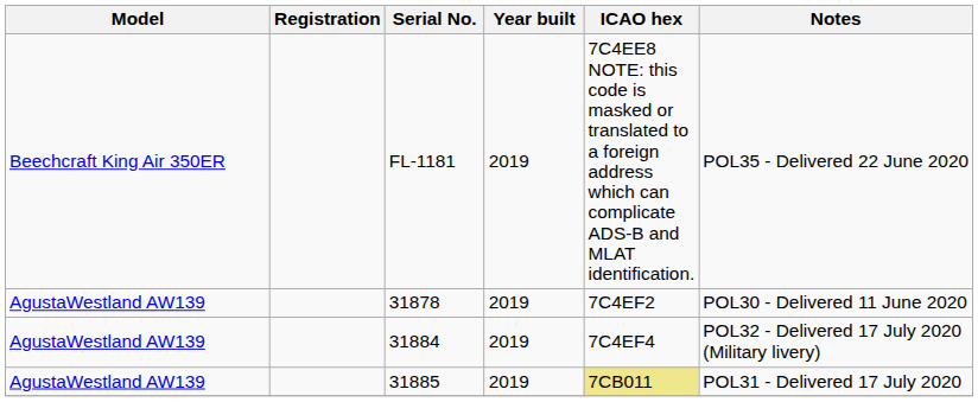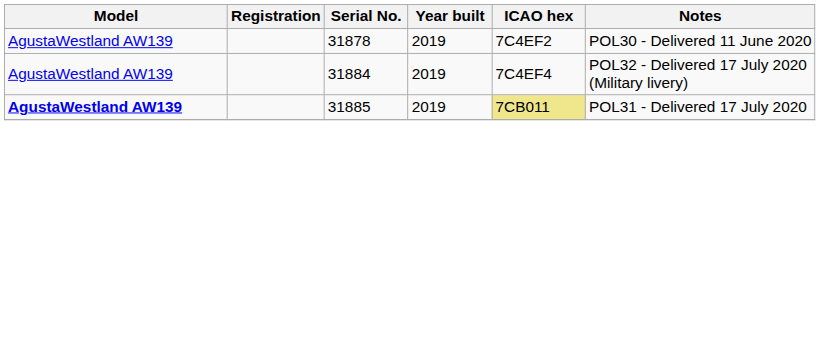- row: Beechcraft King Air 350ER | FL-1181 | 2019 | 7C4EE8 NOTE: this code is masked or translated to a foreign address which can complicate ADS-B and MLAT identification. | POL35 - Delivered 22 June 2020
31885 | Model: normal -> bold
